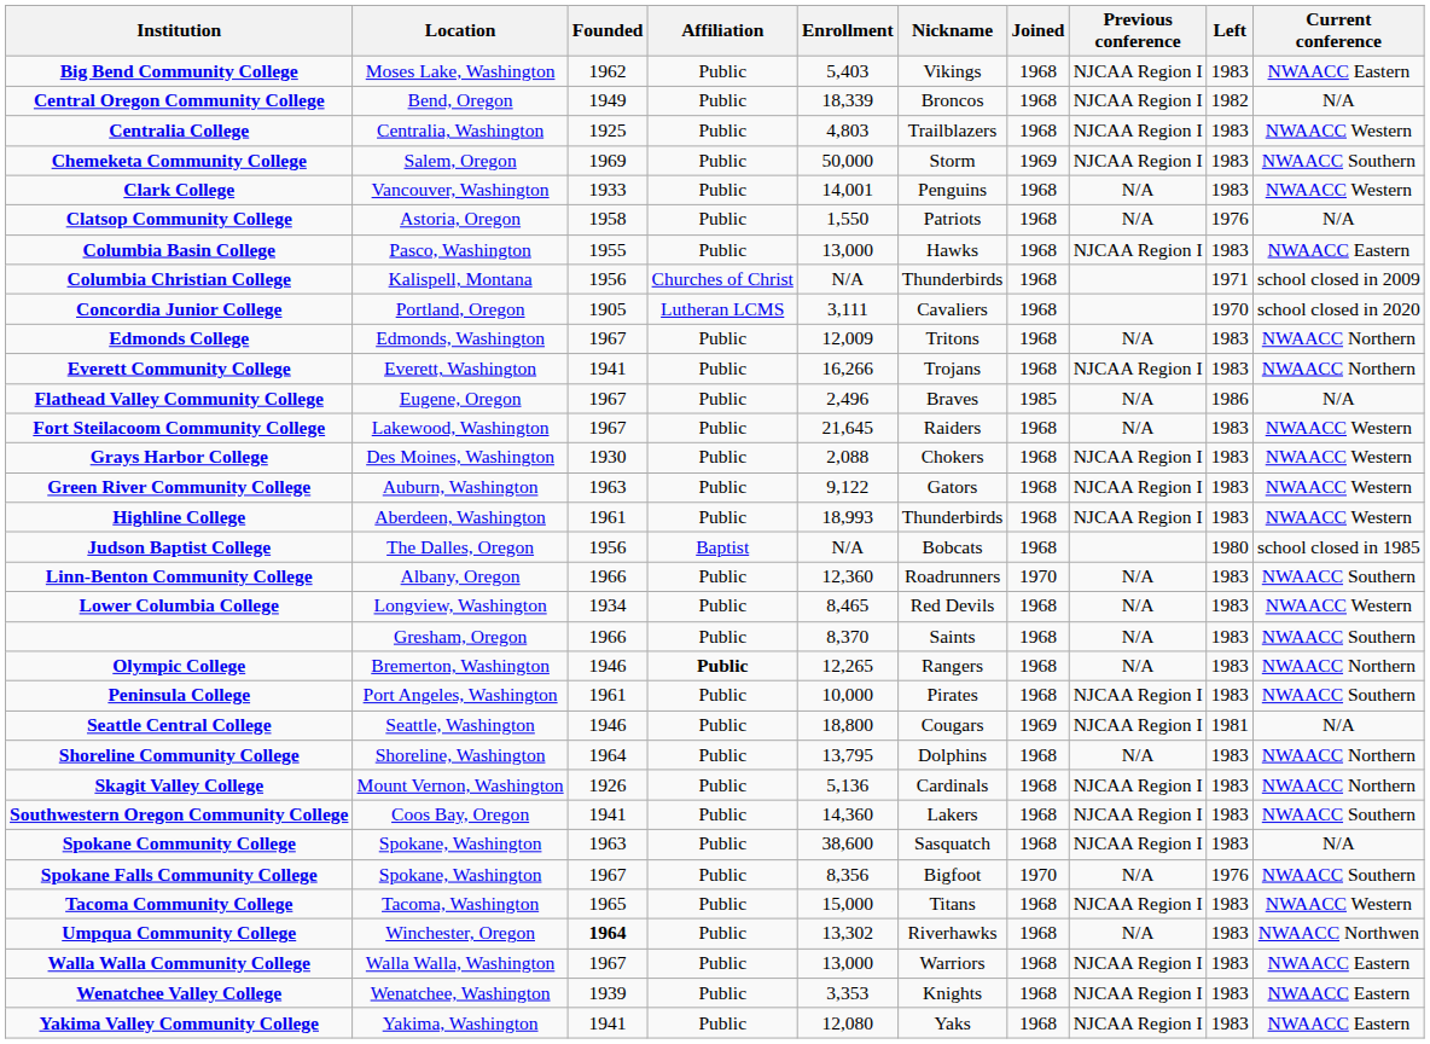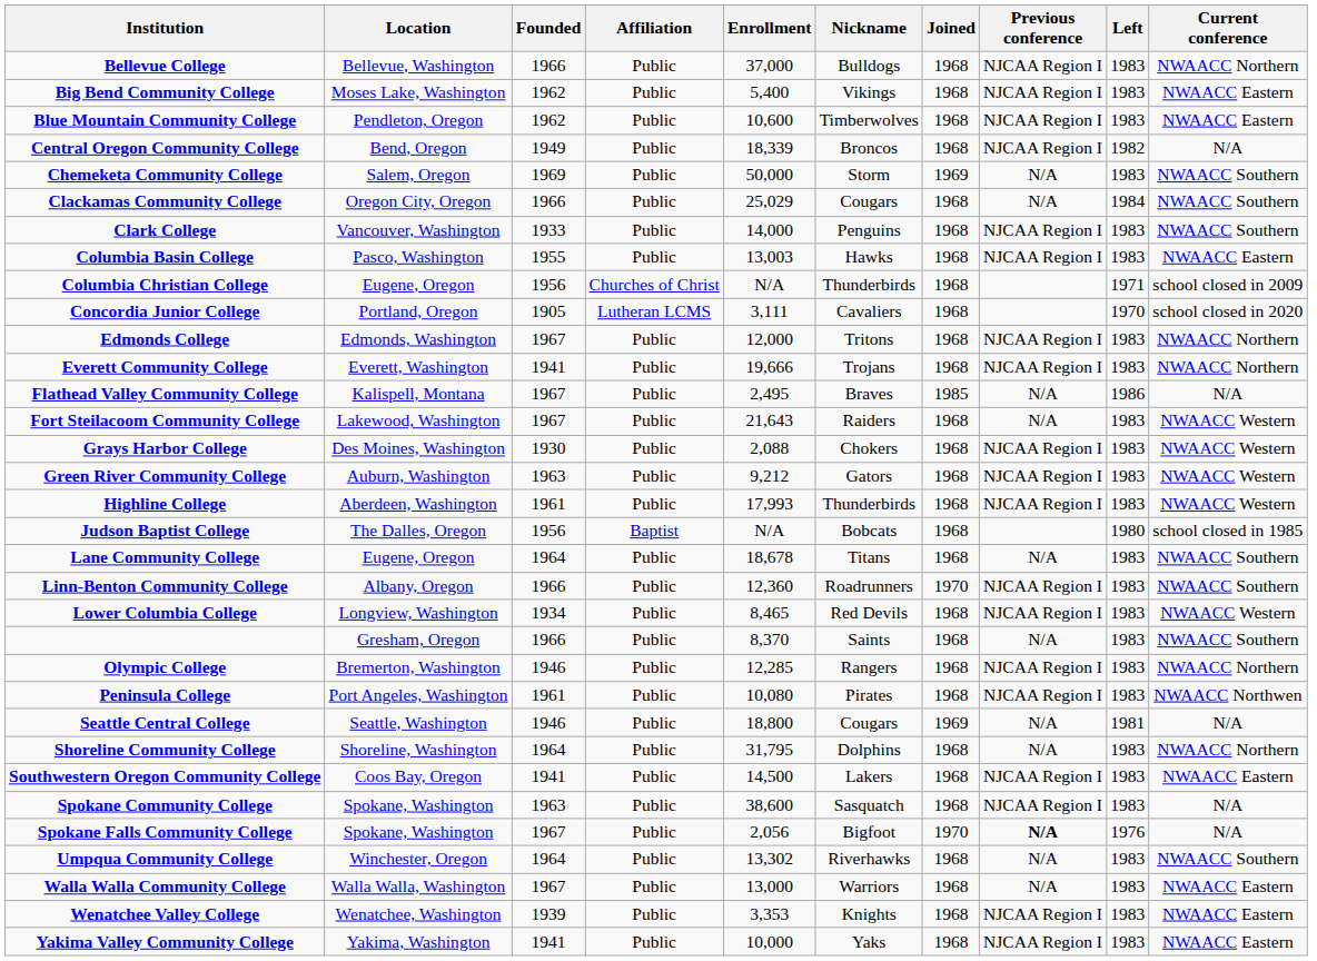+ row: Bellevue College | Bellevue, Washington | 1966 | Public | 37,000 | Bulldogs | 1968 | NJCAA Region I | 1983 | NWAACC Northern
Big Bend Community College | Enrollment: 5,403 -> 5,400
+ row: Blue Mountain Community College | Pendleton, Oregon | 1962 | Public | 10,600 | Timberwolves | 1968 | NJCAA Region I | 1983 | NWAACC Eastern
- row: Centralia College | Centralia, Washington | 1925 | Public | 4,803 | Trailblazers | 1968 | NJCAA Region I | 1983 | NWAACC Western
Chemeketa Community College | Previous conference: NJCAA Region I -> N/A
+ row: Clackamas Community College | Oregon City, Oregon | 1966 | Public | 25,029 | Cougars | 1968 | N/A | 1984 | NWAACC Southern
Clark College | Enrollment: 14,001 -> 14,000
Clark College | Previous conference: N/A -> NJCAA Region I
Clark College | Current conference: NWAACC Western -> NWAACC Southern
- row: Clatsop Community College | Astoria, Oregon | 1958 | Public | 1,550 | Patriots | 1968 | N/A | 1976 | N/A
Columbia Basin College | Enrollment: 13,000 -> 13,003
Columbia Christian College | Location: Kalispell, Montana -> Eugene, Oregon
Edmonds College | Enrollment: 12,009 -> 12,000
Edmonds College | Previous conference: N/A -> NJCAA Region I
Everett Community College | Enrollment: 16,266 -> 19,666
Flathead Valley Community College | Location: Eugene, Oregon -> Kalispell, Montana
Flathead Valley Community College | Enrollment: 2,496 -> 2,495
Fort Steilacoom Community College | Enrollment: 21,645 -> 21,643
Green River Community College | Enrollment: 9,122 -> 9,212
Highline College | Enrollment: 18,993 -> 17,993
+ row: Lane Community College | Eugene, Oregon | 1964 | Public | 18,678 | Titans | 1968 | N/A | 1983 | NWAACC Southern
Linn-Benton Community College | Previous conference: N/A -> NJCAA Region I
Lower Columbia College | Previous conference: N/A -> NJCAA Region I
Olympic College | Affiliation: bold -> normal
Olympic College | Enrollment: 12,265 -> 12,285
Olympic College | Previous conference: N/A -> NJCAA Region I
Peninsula College | Enrollment: 10,000 -> 10,080
Peninsula College | Current conference: NWAACC Southern -> NWAACC Northwen
Seattle Central College | Previous conference: NJCAA Region I -> N/A
Shoreline Community College | Enrollment: 13,795 -> 31,795
- row: Skagit Valley College | Mount Vernon, Washington | 1926 | Public | 5,136 | Cardinals | 1968 | NJCAA Region I | 1983 | NWAACC Northern
Southwestern Oregon Community College | Enrollment: 14,360 -> 14,500
Southwestern Oregon Community College | Current conference: NWAACC Southern -> NWAACC Eastern
Spokane Falls Community College | Enrollment: 8,356 -> 2,056
Spokane Falls Community College | Previous conference: normal -> bold
Spokane Falls Community College | Current conference: NWAACC Southern -> N/A
- row: Tacoma Community College | Tacoma, Washington | 1965 | Public | 15,000 | Titans | 1968 | NJCAA Region I | 1983 | NWAACC Western
Umpqua Community College | Founded: bold -> normal
Umpqua Community College | Current conference: NWAACC Northwen -> NWAACC Southern
Walla Walla Community College | Previous conference: NJCAA Region I -> N/A
Yakima Valley Community College | Enrollment: 12,080 -> 10,000
